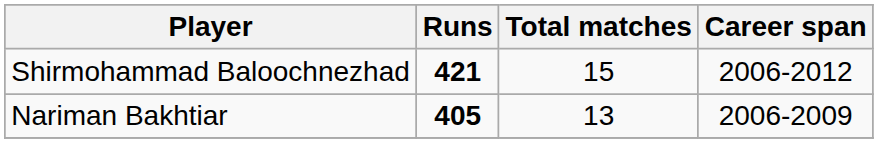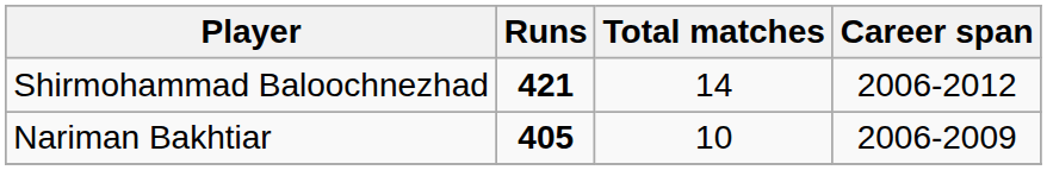Shirmohammad Baloochnezhad | Total matches: 15 -> 14
Nariman Bakhtiar | Total matches: 13 -> 10
